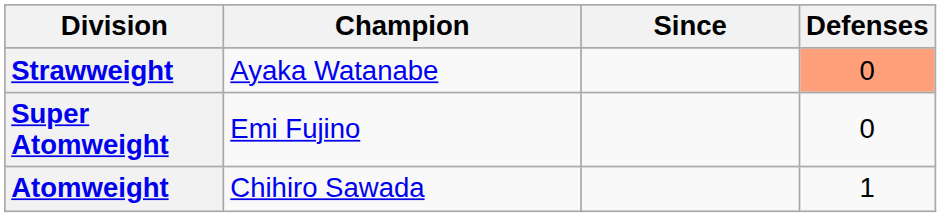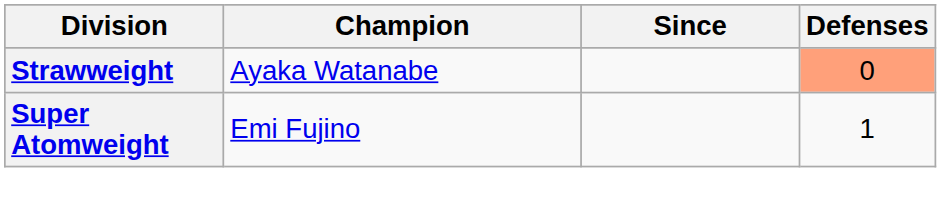Super Atomweight | Defenses: 0 -> 1
- row: Atomweight | Chihiro Sawada | 1
